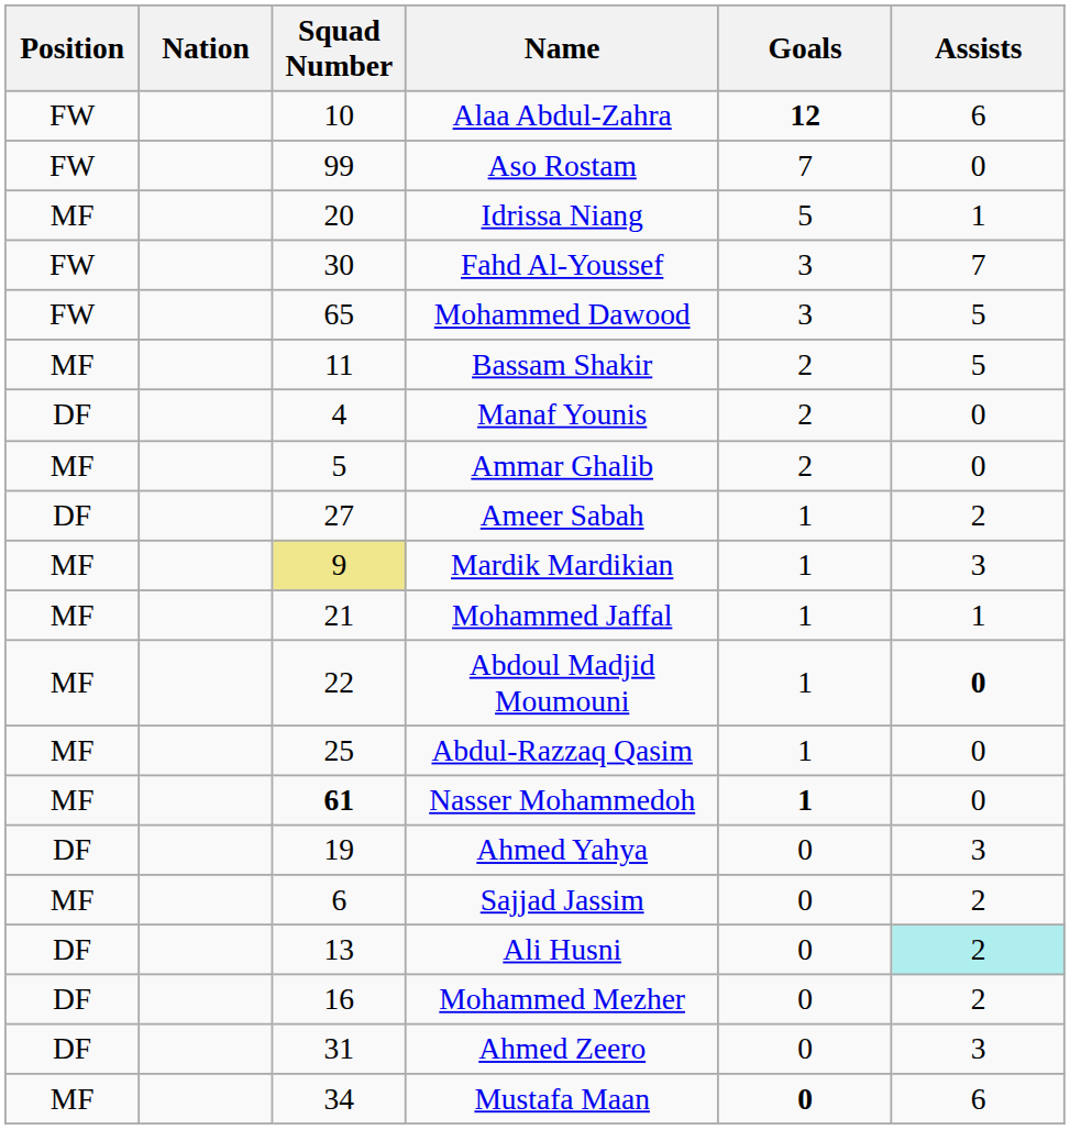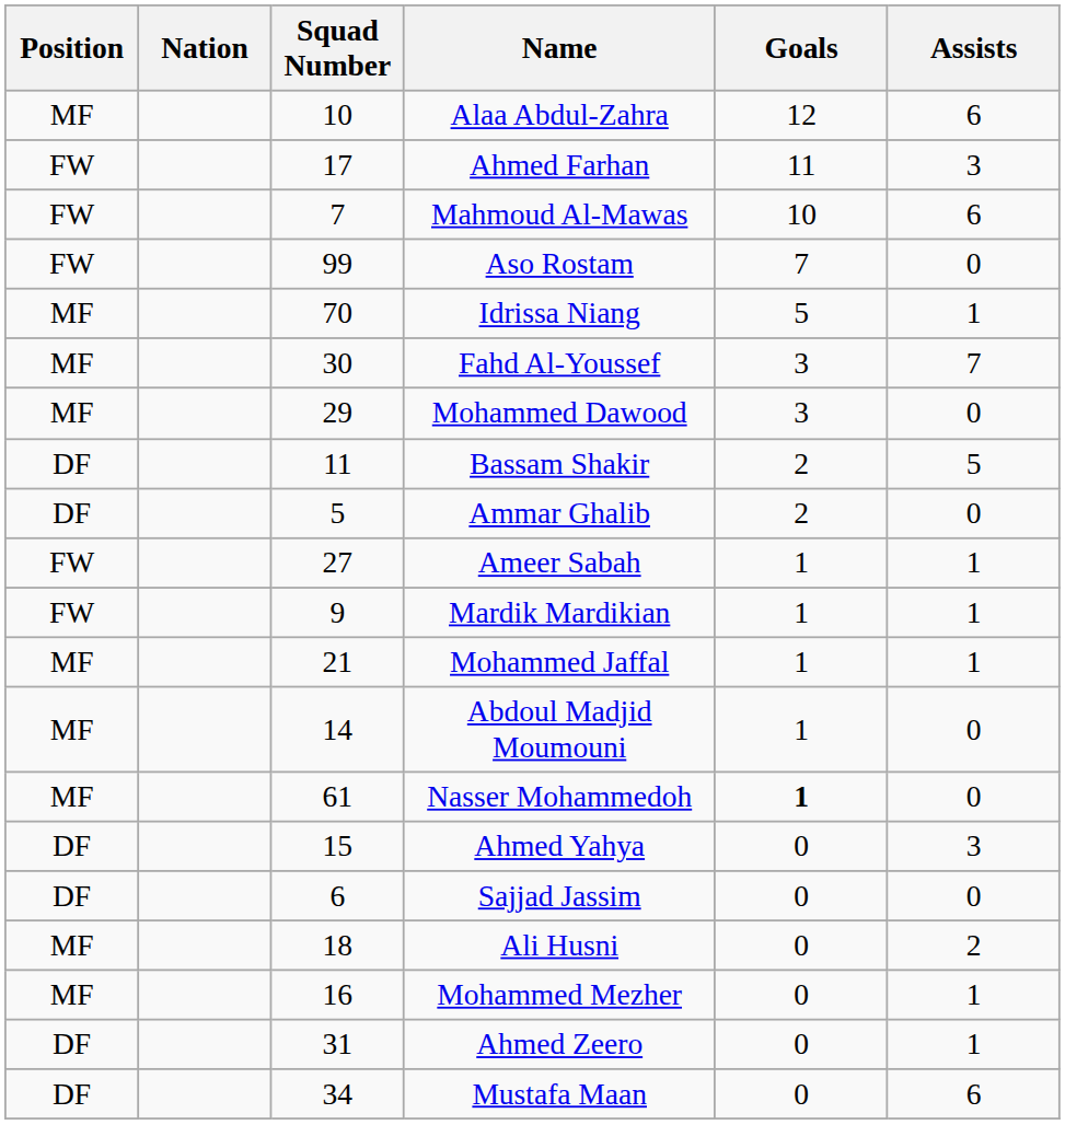Alaa Abdul-Zahra | Position: FW -> MF
Alaa Abdul-Zahra | Goals: bold -> normal
+ row: FW | 17 | Ahmed Farhan | 11 | 3
+ row: FW | 7 | Mahmoud Al-Mawas | 10 | 6
Idrissa Niang | Squad Number: 20 -> 70
Fahd Al-Youssef | Position: FW -> MF
Mohammed Dawood | Position: FW -> MF
Mohammed Dawood | Squad Number: 65 -> 29
Mohammed Dawood | Assists: 5 -> 0
Bassam Shakir | Position: MF -> DF
- row: DF | 4 | Manaf Younis | 2 | 0
Ammar Ghalib | Position: MF -> DF
Ameer Sabah | Position: DF -> FW
Ameer Sabah | Assists: 2 -> 1
Mardik Mardikian | Position: MF -> FW
Mardik Mardikian | Squad Number: khaki background -> no background
Mardik Mardikian | Assists: 3 -> 1
Abdoul Madjid Moumouni | Squad Number: 22 -> 14
Abdoul Madjid Moumouni | Assists: bold -> normal
- row: MF | 25 | Abdul-Razzaq Qasim | 1 | 0
Nasser Mohammedoh | Squad Number: bold -> normal
Ahmed Yahya | Squad Number: 19 -> 15
Sajjad Jassim | Position: MF -> DF
Sajjad Jassim | Assists: 2 -> 0
Ali Husni | Position: DF -> MF
Ali Husni | Squad Number: 13 -> 18
Ali Husni | Assists: paleturquoise background -> no background
Mohammed Mezher | Position: DF -> MF
Mohammed Mezher | Assists: 2 -> 1
Ahmed Zeero | Assists: 3 -> 1
Mustafa Maan | Position: MF -> DF
Mustafa Maan | Goals: bold -> normal
